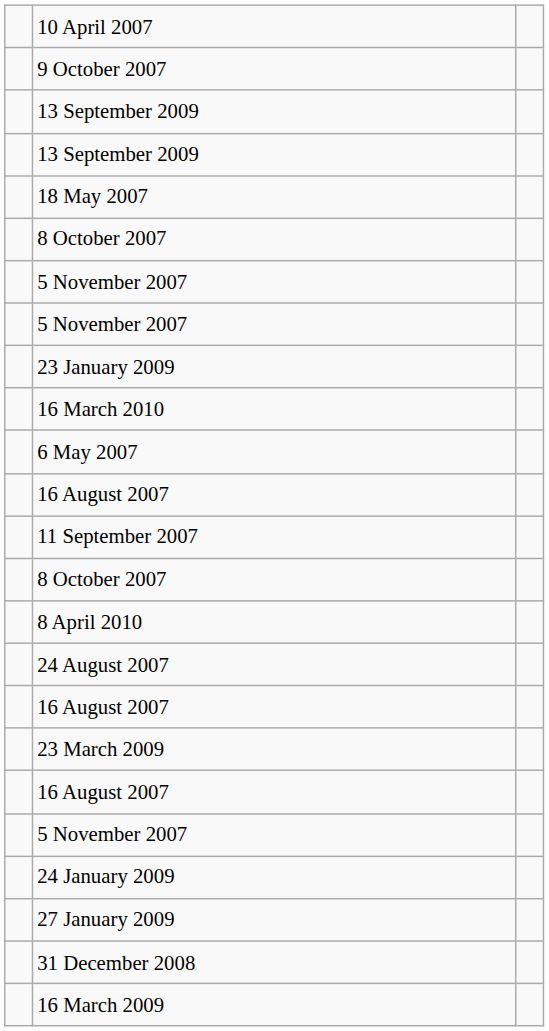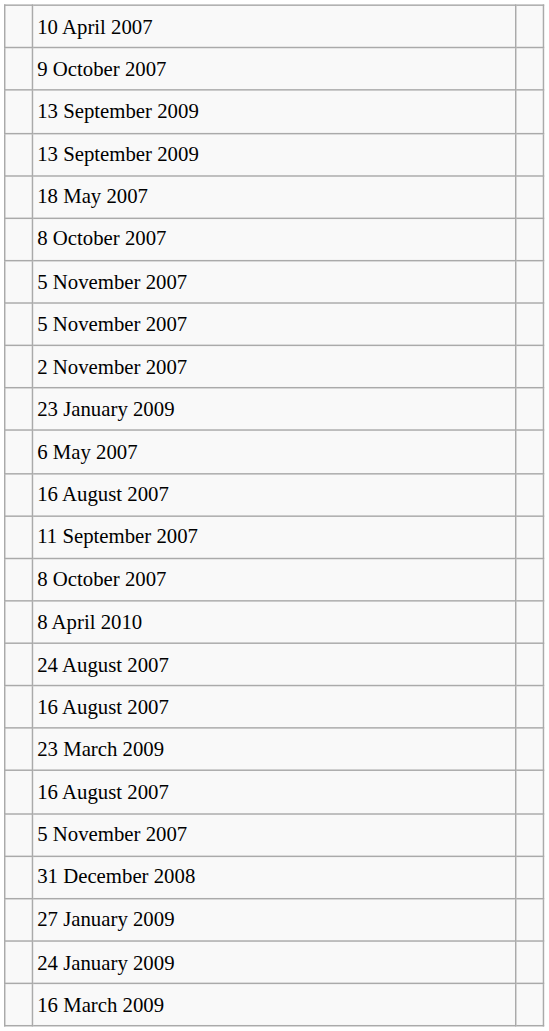+ row: 2 November 2007
- row: 16 March 2010
rows swapped: 31 December 2008 <-> 24 January 2009
